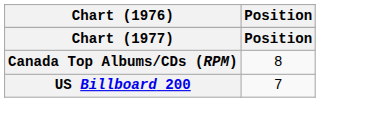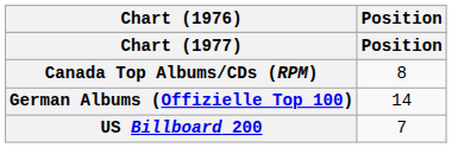+ row: German Albums (Offizielle Top 100) | 14
